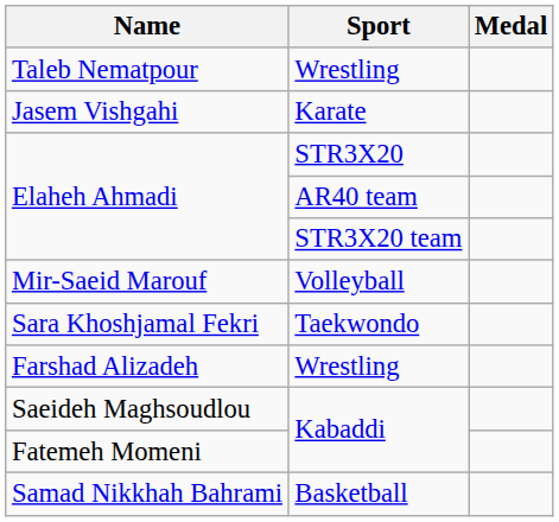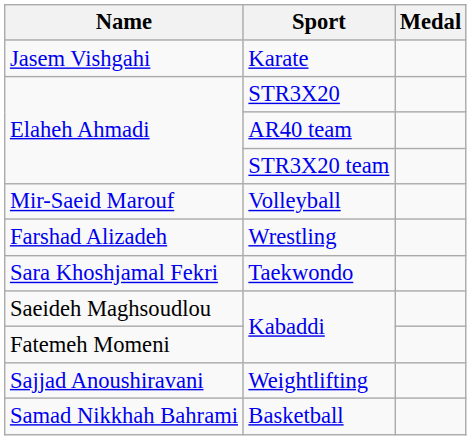- row: Taleb Nematpour | Wrestling
rows swapped: Farshad Alizadeh <-> Sara Khoshjamal Fekri
+ row: Sajjad Anoushiravani | Weightlifting
